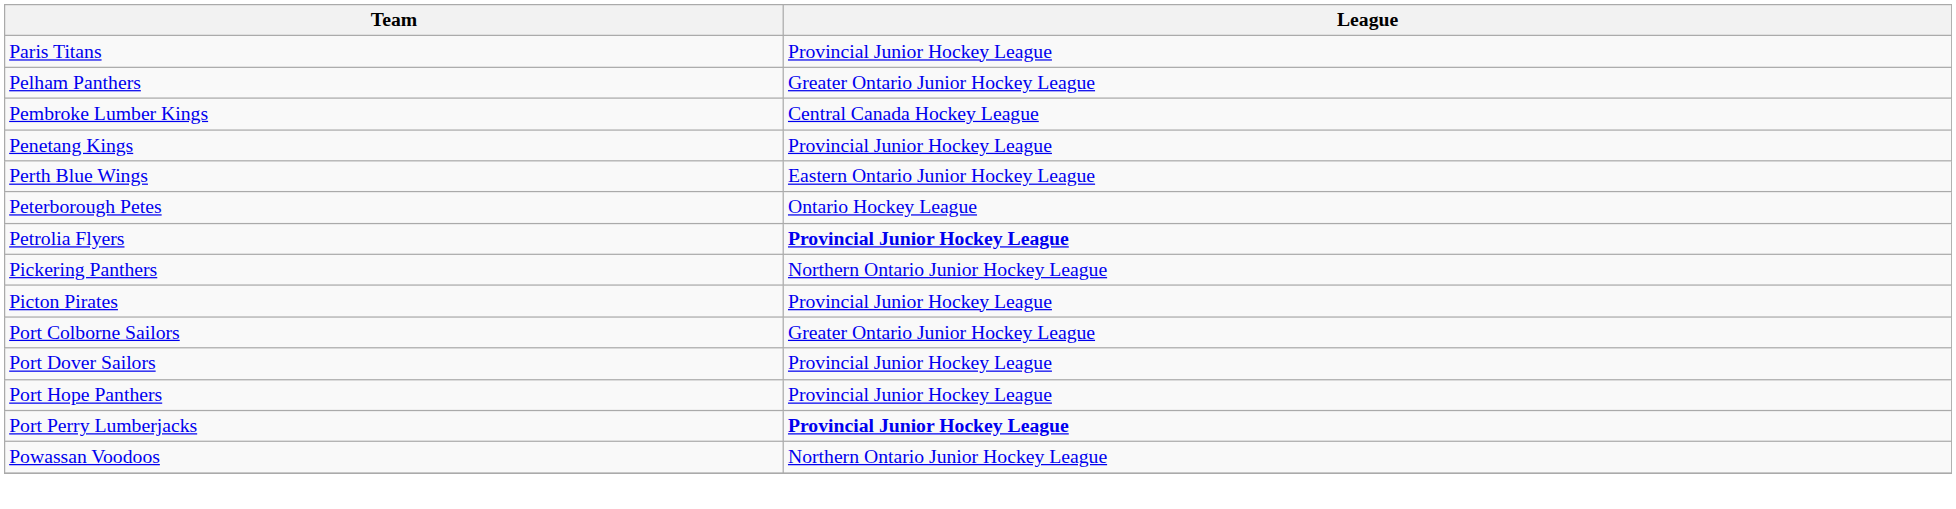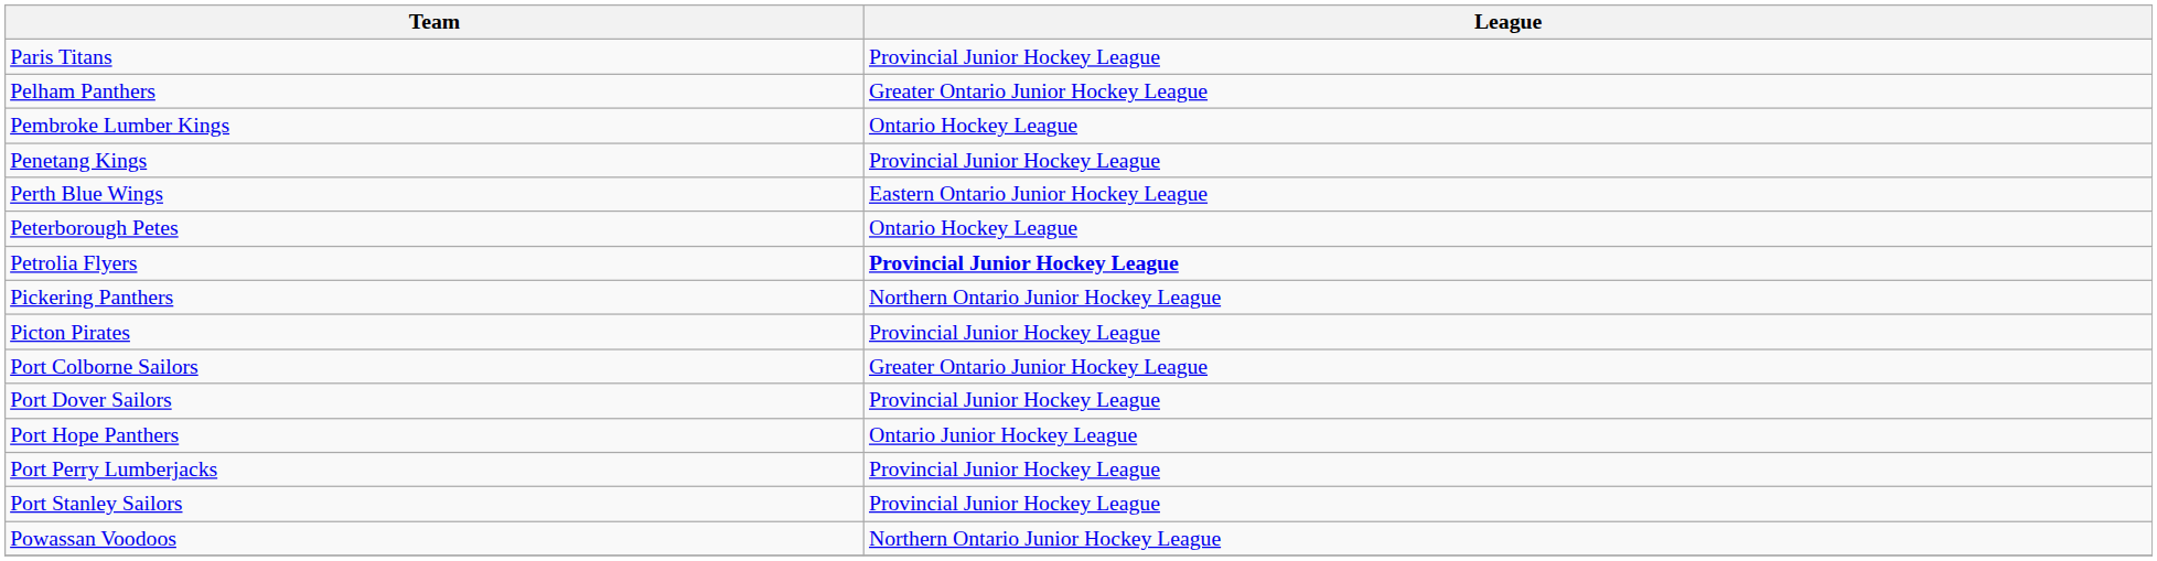Pembroke Lumber Kings | League: Central Canada Hockey League -> Ontario Hockey League
Port Hope Panthers | League: Provincial Junior Hockey League -> Ontario Junior Hockey League
Port Perry Lumberjacks | League: bold -> normal
+ row: Port Stanley Sailors | Provincial Junior Hockey League
